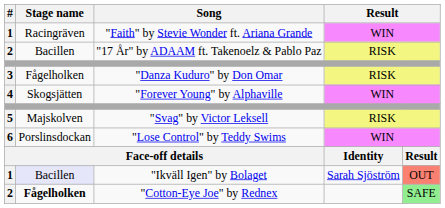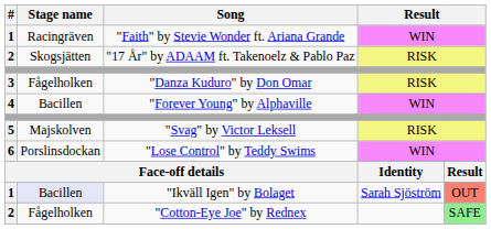"17 År" by ADAAM ft. Takenoelz & Pablo Paz | Stage name: Bacillen -> Skogsjätten
"Forever Young" by Alphaville | Stage name: Skogsjätten -> Bacillen
"Cotton-Eye Joe" by Rednex | Stage name: bold -> normal
